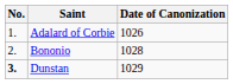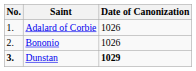Bononio | Date of Canonization: 1028 -> 1026
Dunstan | Date of Canonization: normal -> bold
